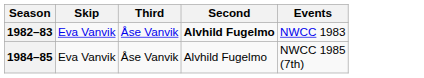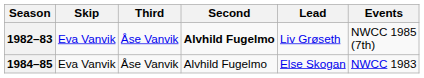+ column: Lead | Liv Grøseth | Else Skogan
1982–83 | Events: NWCC 1983 -> NWCC 1985 (7th)
1984–85 | Events: NWCC 1985 (7th) -> NWCC 1983
